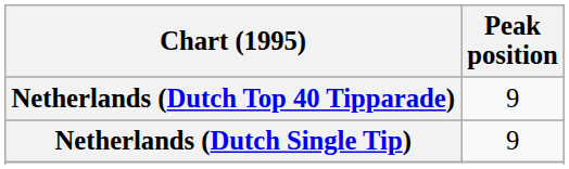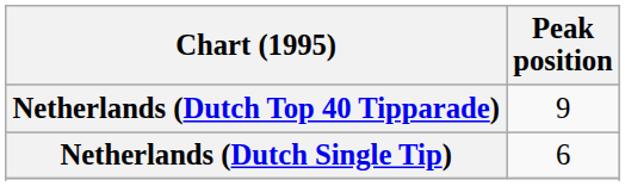Netherlands (Dutch Single Tip) | Peak position: 9 -> 6
